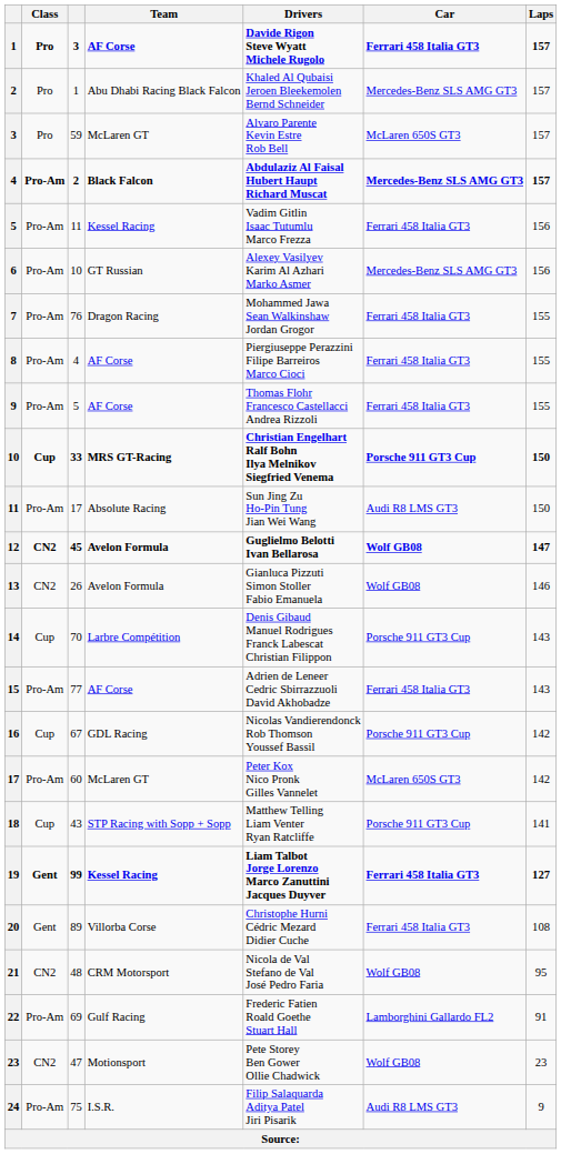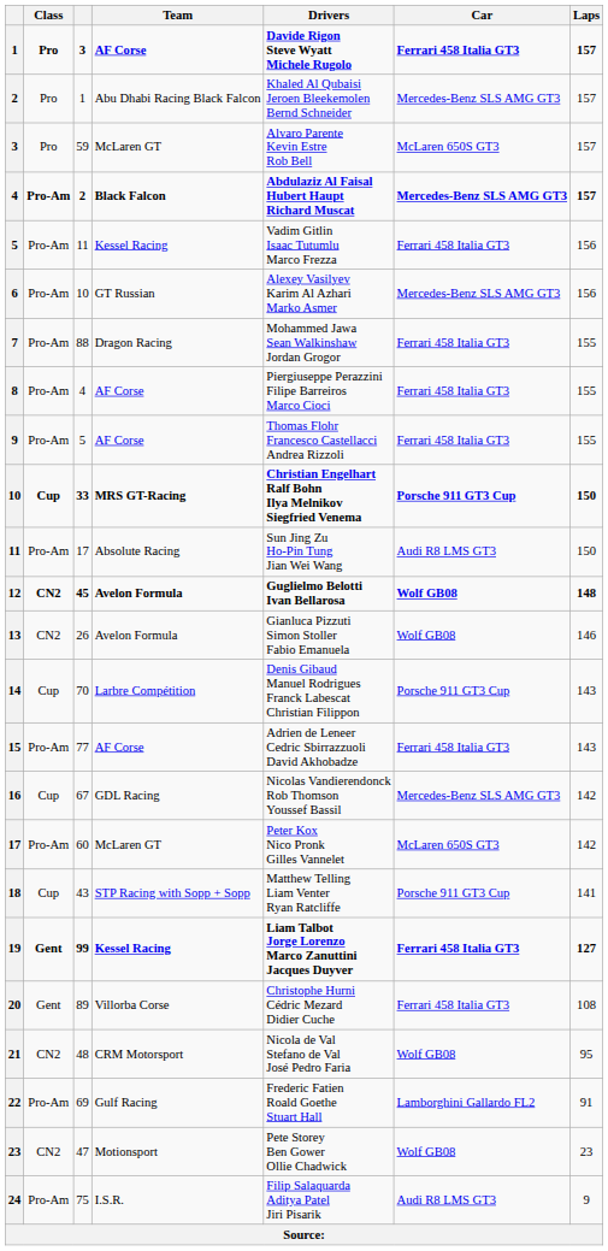7 | column 3: 76 -> 88
12 | Laps: 147 -> 148
16 | Car: Porsche 911 GT3 Cup -> Mercedes-Benz SLS AMG GT3
